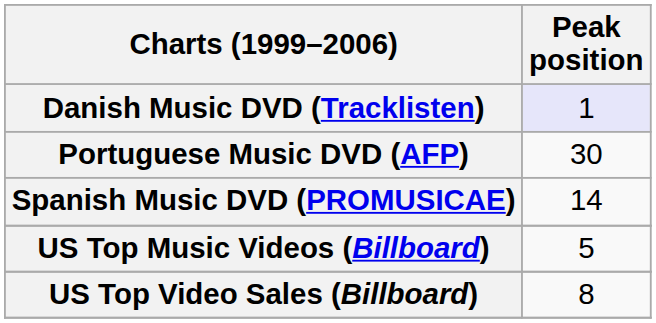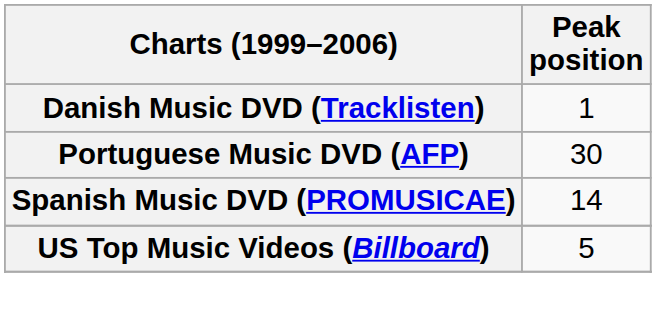Danish Music DVD (Tracklisten) | Peak position: lavender background -> no background
- row: US Top Video Sales (Billboard) | 8
